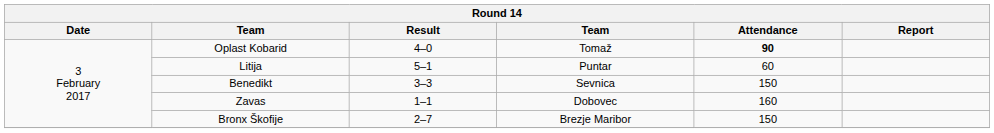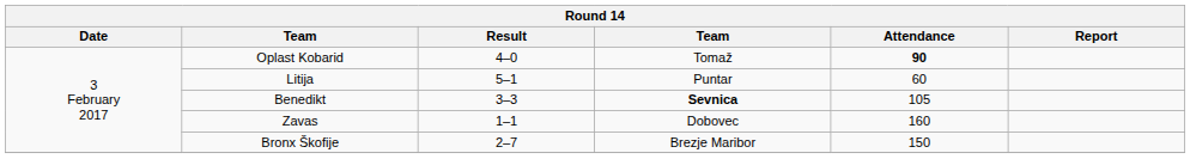Benedikt | column 4: normal -> bold
Benedikt | Attendance: 150 -> 105
